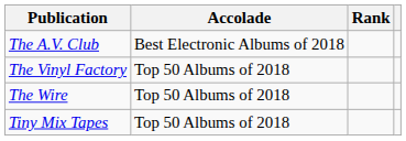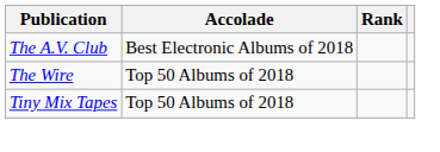- row: The Vinyl Factory | Top 50 Albums of 2018
